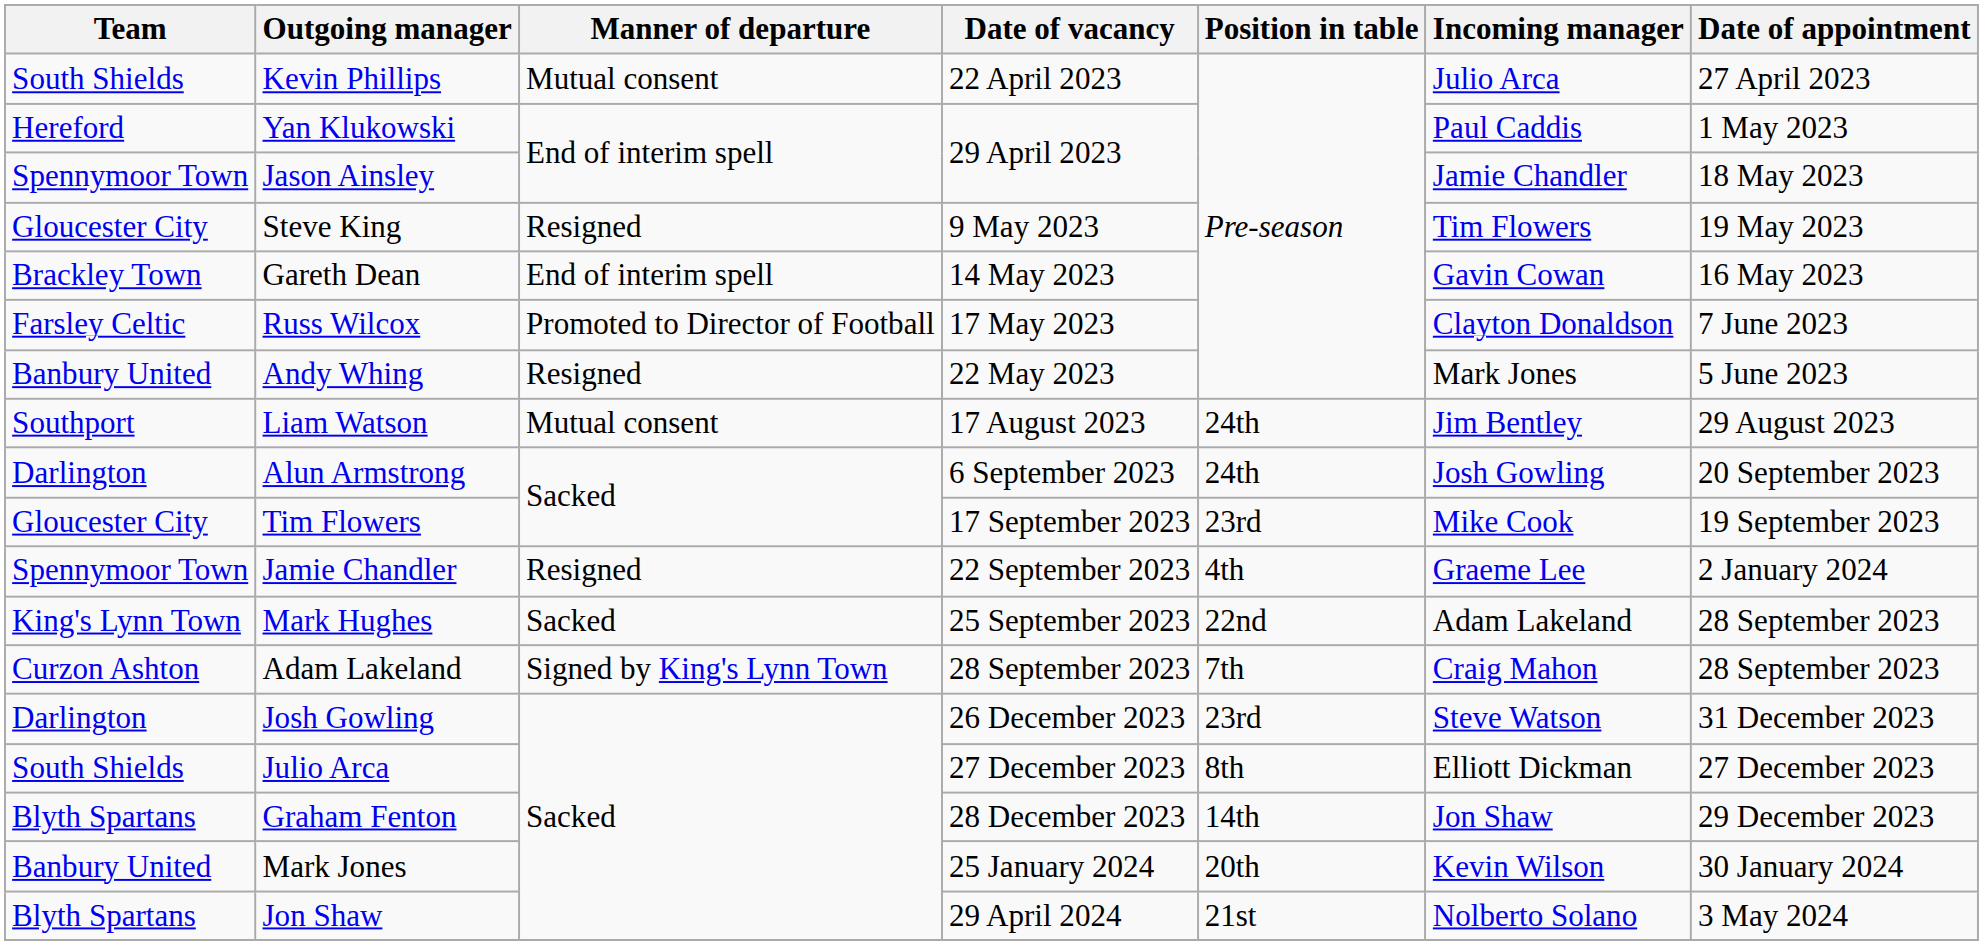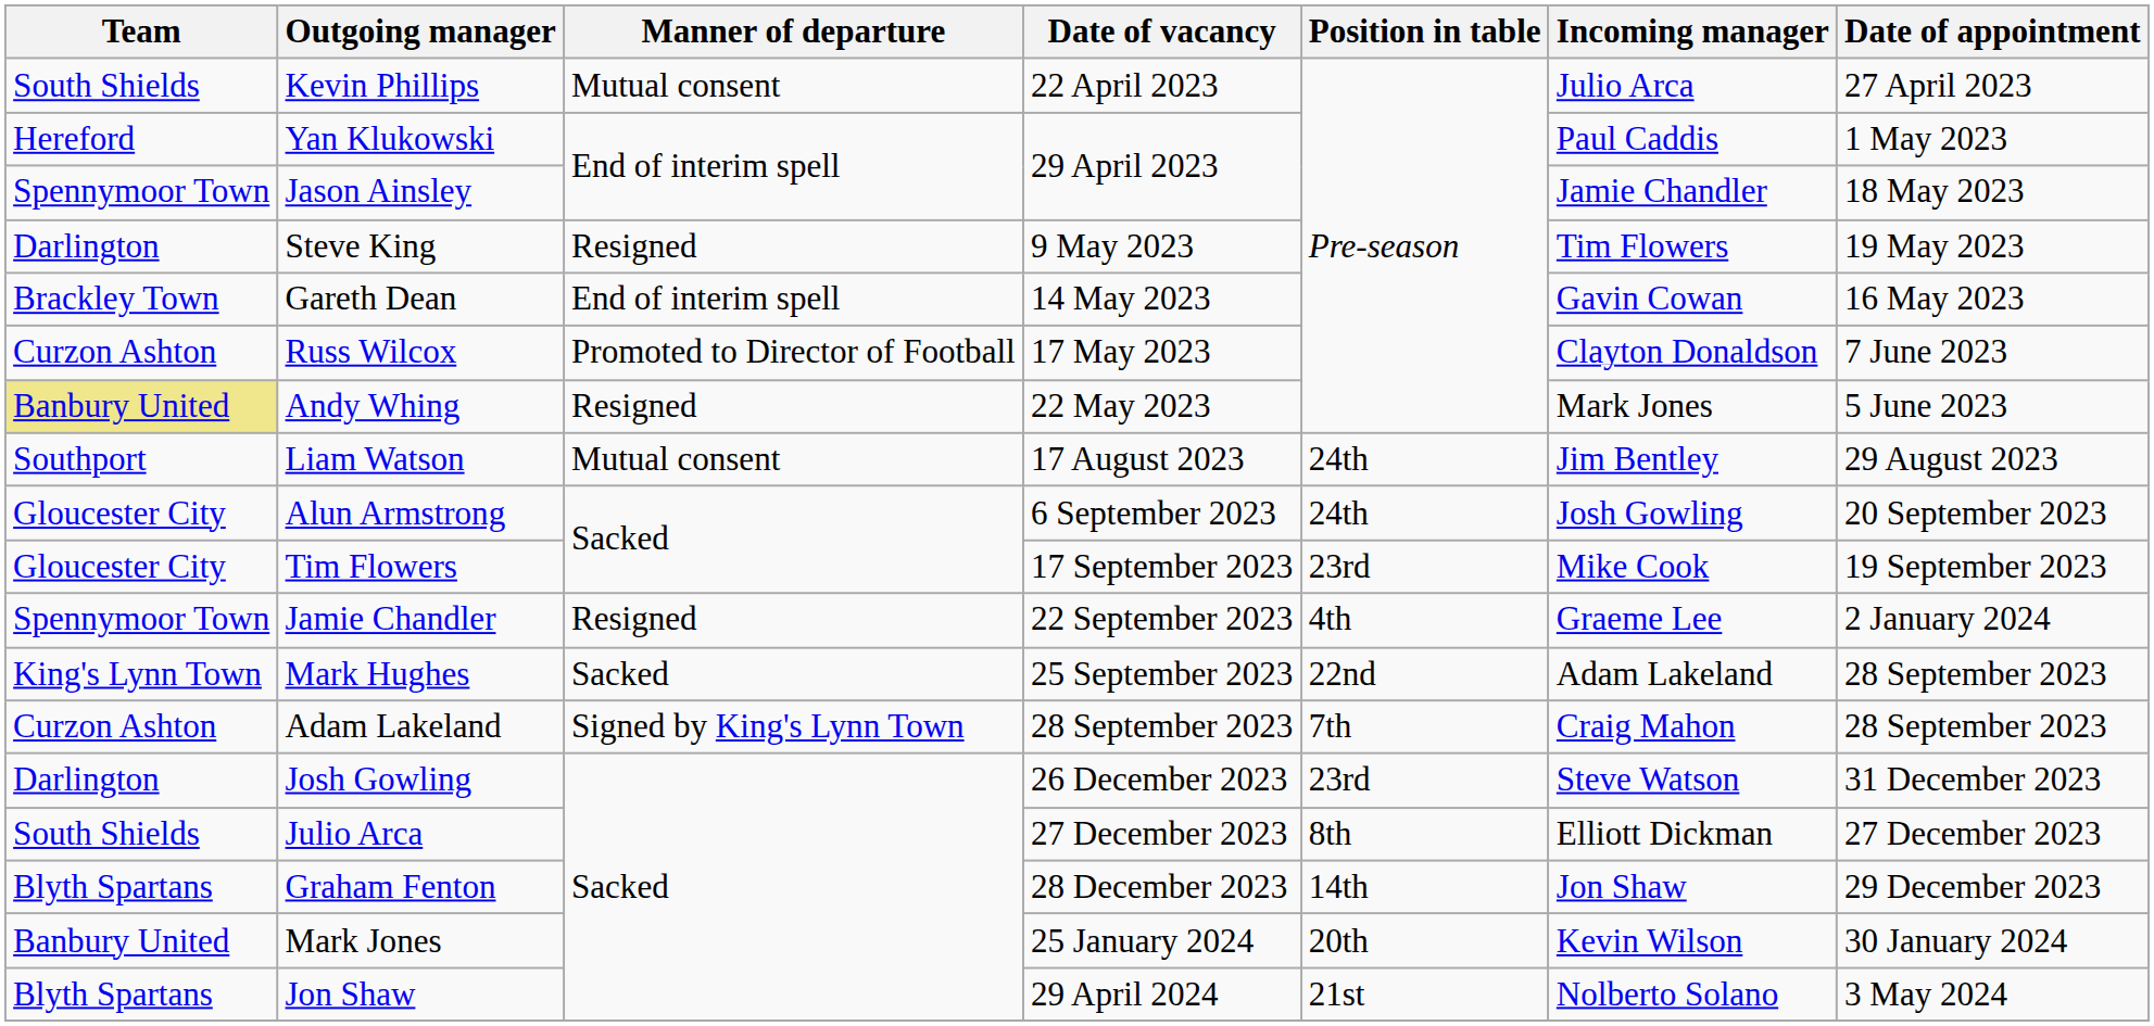Steve King | Team: Gloucester City -> Darlington
Russ Wilcox | Team: Farsley Celtic -> Curzon Ashton
Andy Whing | Team: no background -> khaki background
Alun Armstrong | Team: Darlington -> Gloucester City
